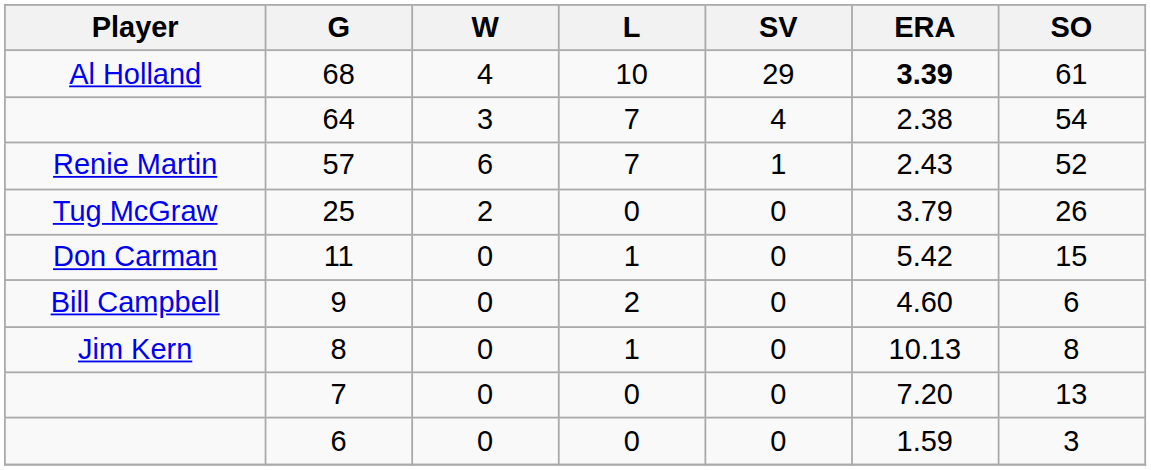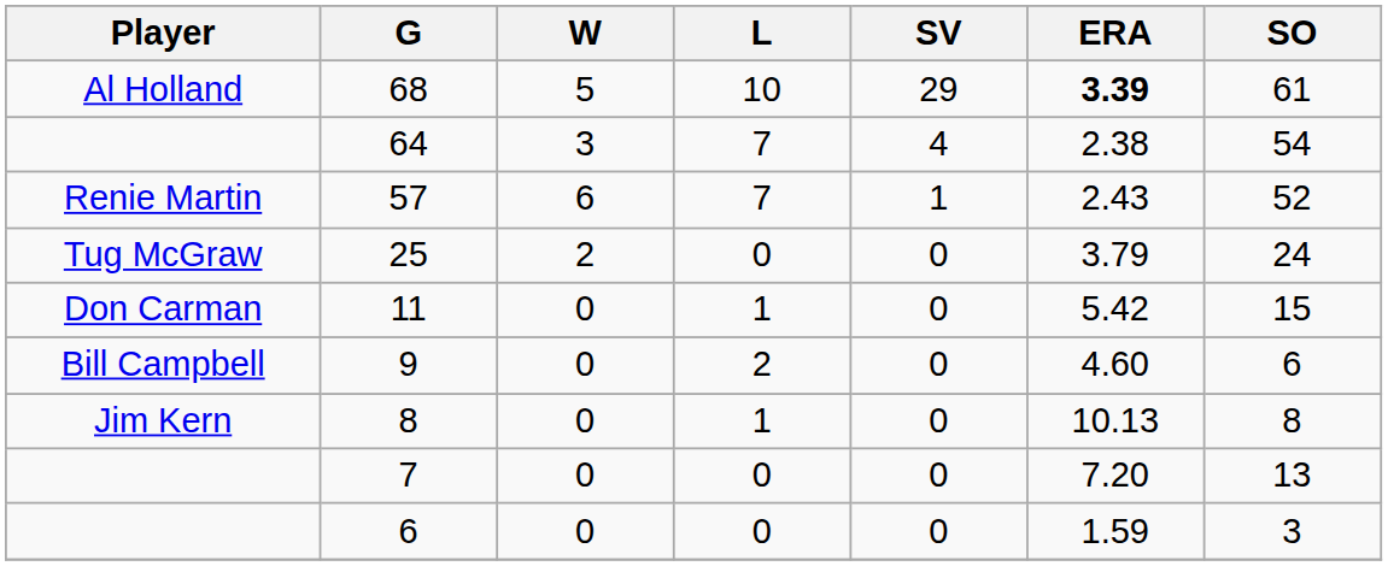68 | W: 4 -> 5
25 | SO: 26 -> 24
